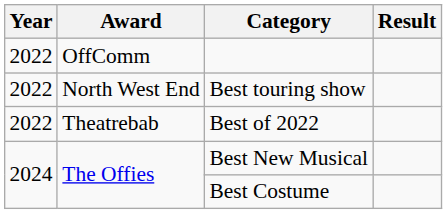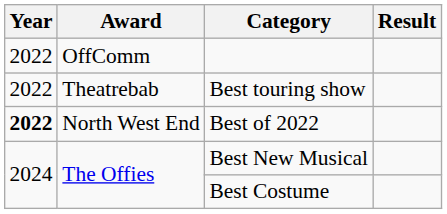Best touring show | Award: North West End -> Theatrebab
Best of 2022 | Year: normal -> bold
Best of 2022 | Award: Theatrebab -> North West End
